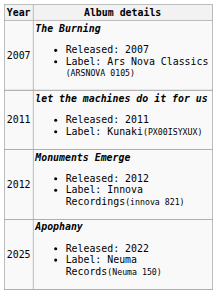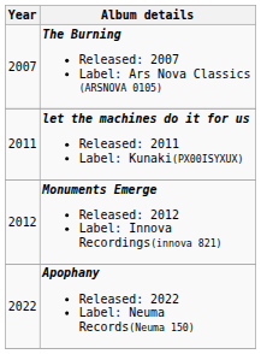Apophany Released: 2022 Label: Neuma Records(Neuma 150) | Year: 2025 -> 2022
